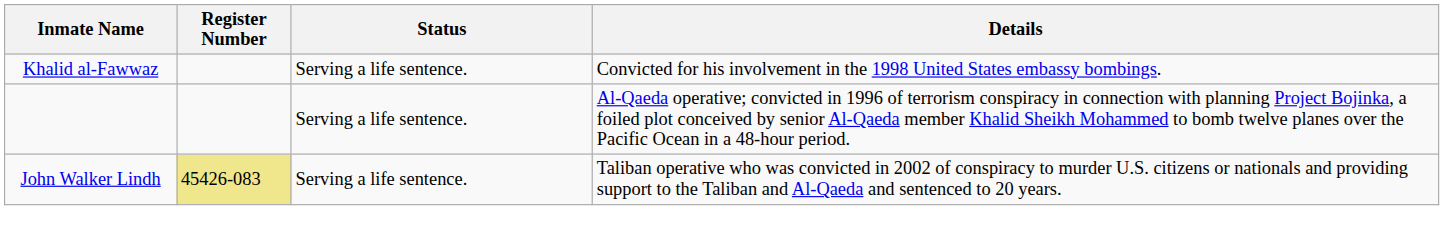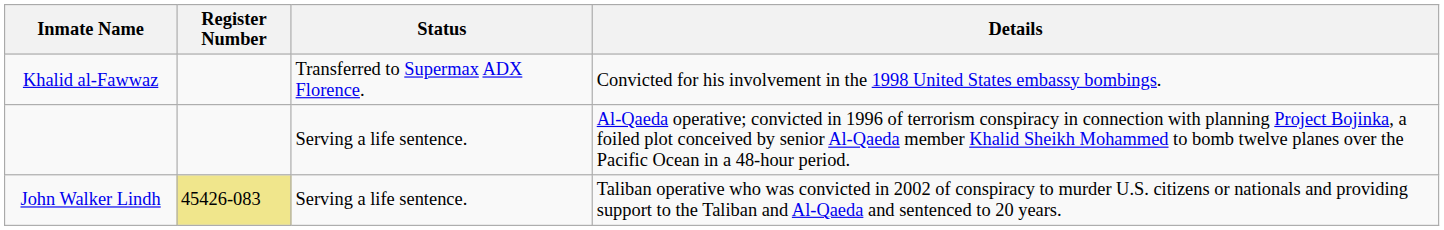Khalid al-Fawwaz | Status: Serving a life sentence. -> Transferred to Supermax ADX Florence.
